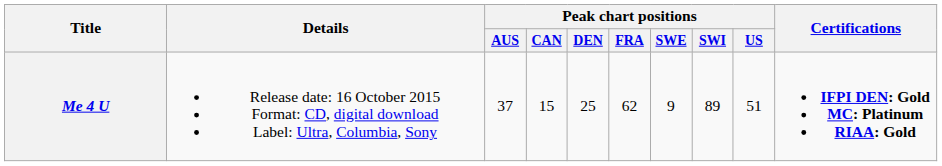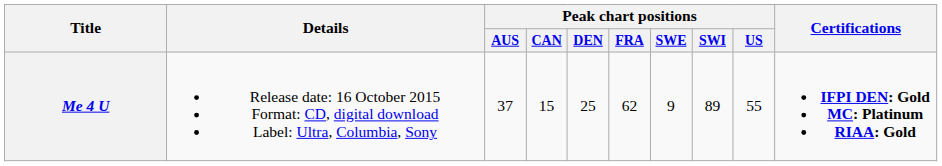Me 4 U | Peak chart positions / US: 51 -> 55
